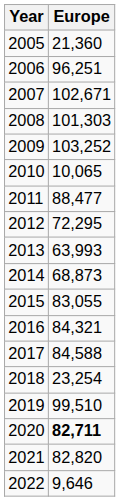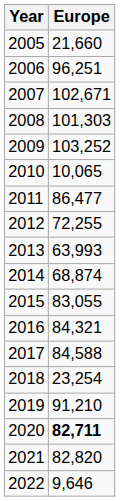2005 | Europe: 21,360 -> 21,660
2011 | Europe: 88,477 -> 86,477
2012 | Europe: 72,295 -> 72,255
2014 | Europe: 68,873 -> 68,874
2019 | Europe: 99,510 -> 91,210
